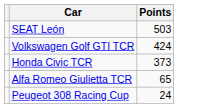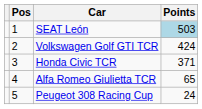+ column: Pos | 1 | 2 | 3 | 4 | 5
SEAT León | Points: no background -> lightblue background
Honda Civic TCR | Points: 373 -> 371
